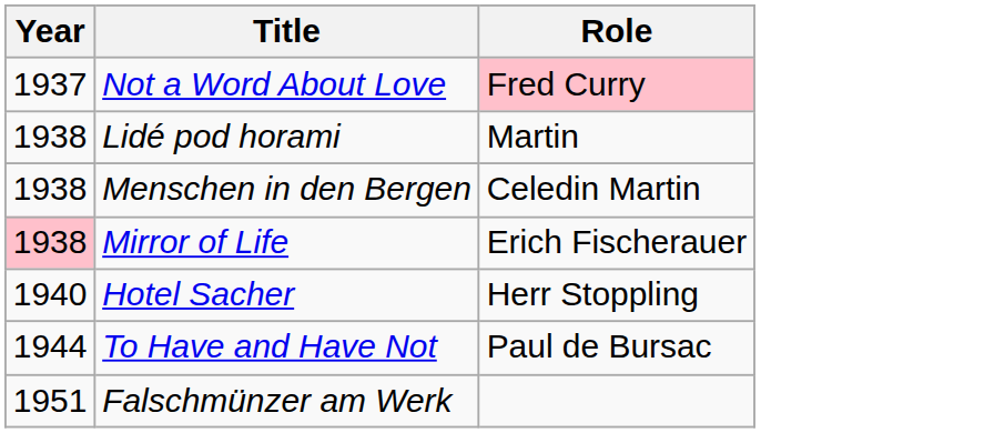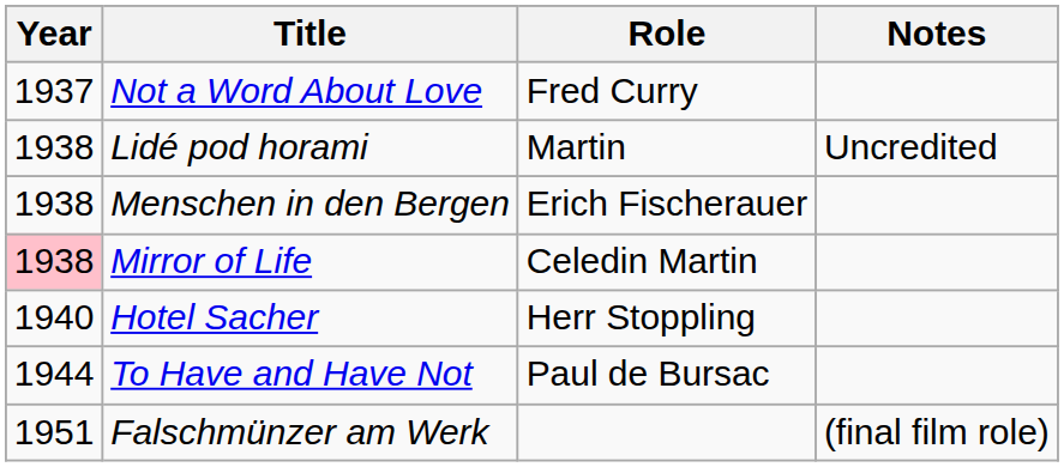+ column: Notes | Uncredited | (final film role)
Not a Word About Love | Role: pink background -> no background
Menschen in den Bergen | Role: Celedin Martin -> Erich Fischerauer
Mirror of Life | Role: Erich Fischerauer -> Celedin Martin
